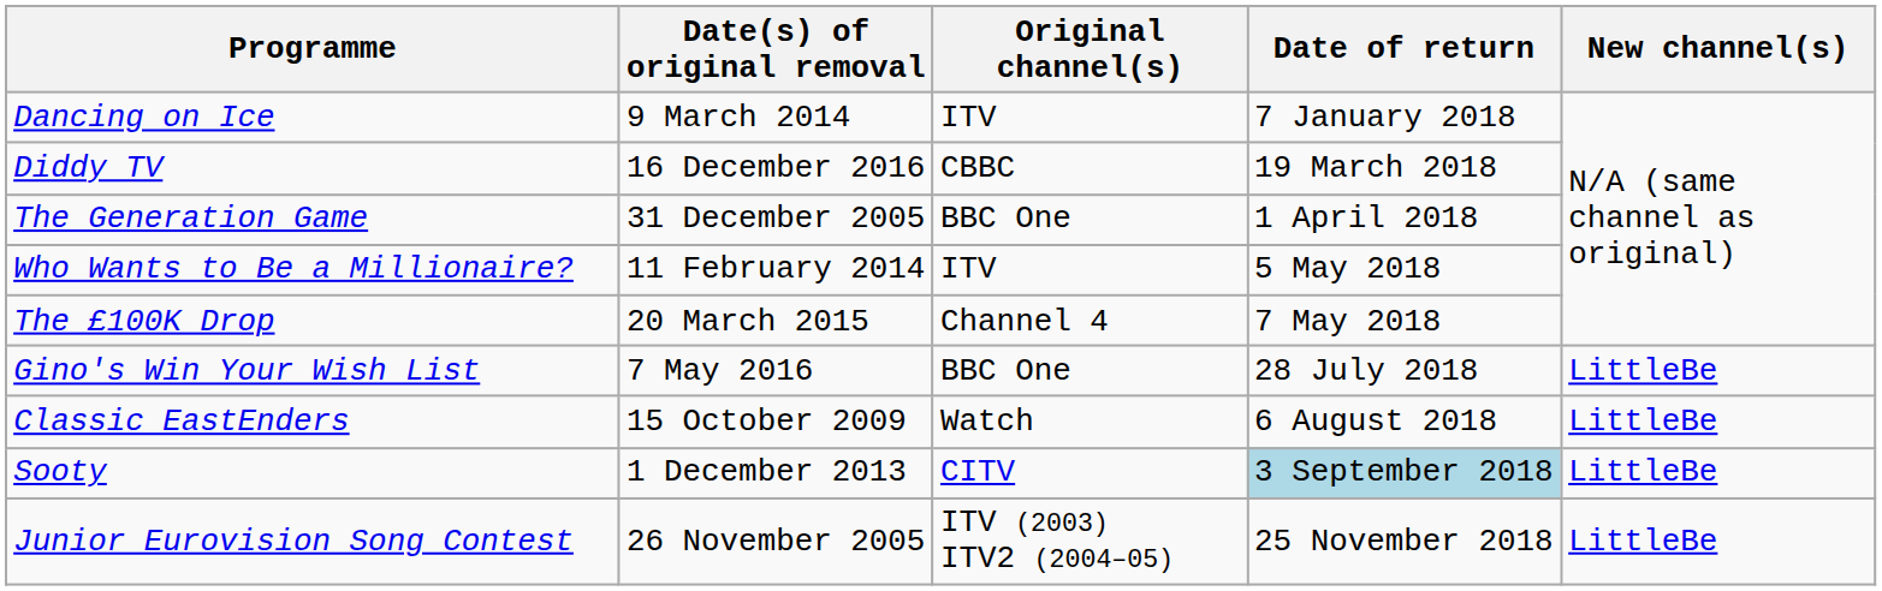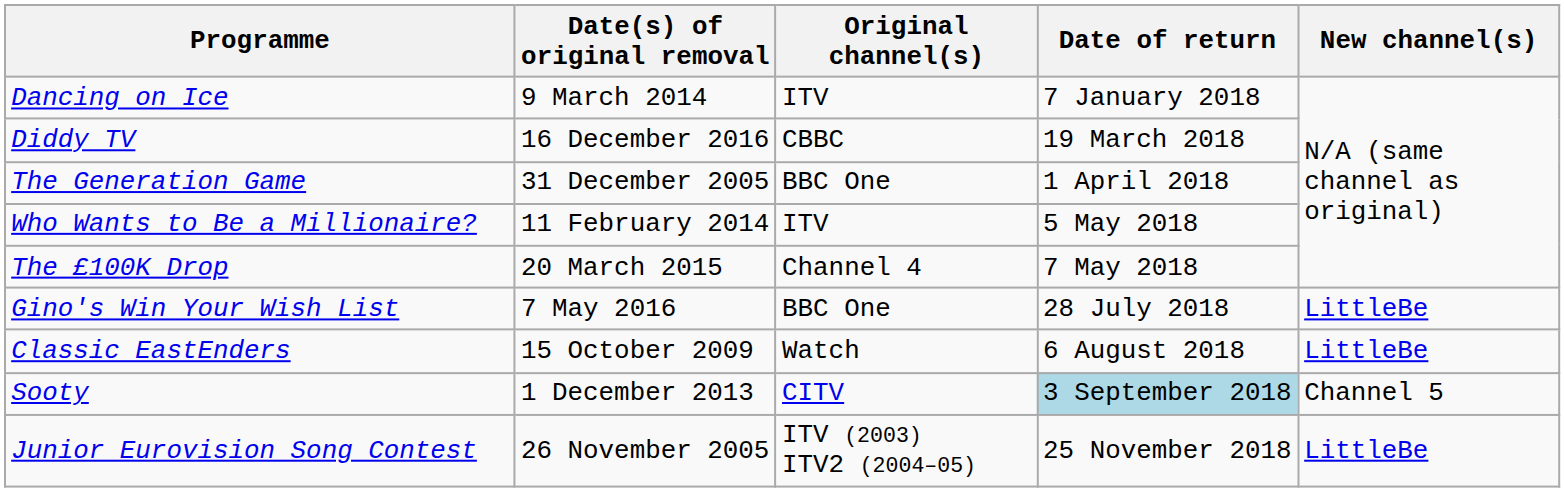Sooty | New channel(s): LittleBe -> Channel 5
